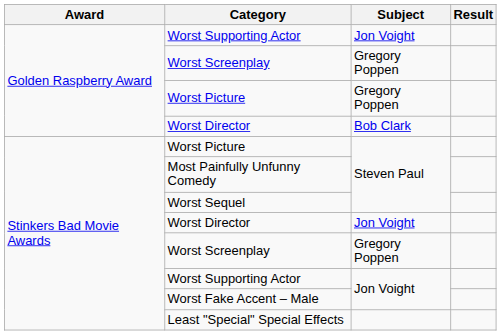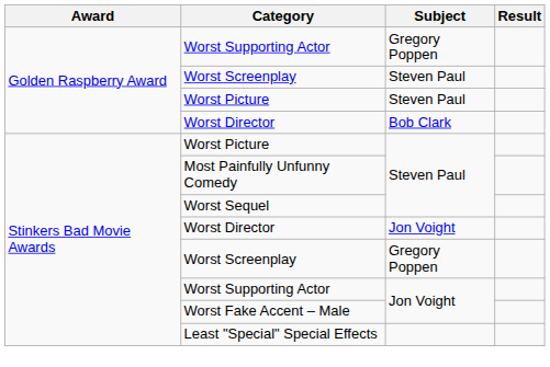Golden Raspberry Award / Worst Supporting Actor | Subject: Jon Voight -> Gregory Poppen
Golden Raspberry Award / Worst Screenplay | Subject: Gregory Poppen -> Steven Paul
Golden Raspberry Award / Worst Picture | Subject: Gregory Poppen -> Steven Paul
